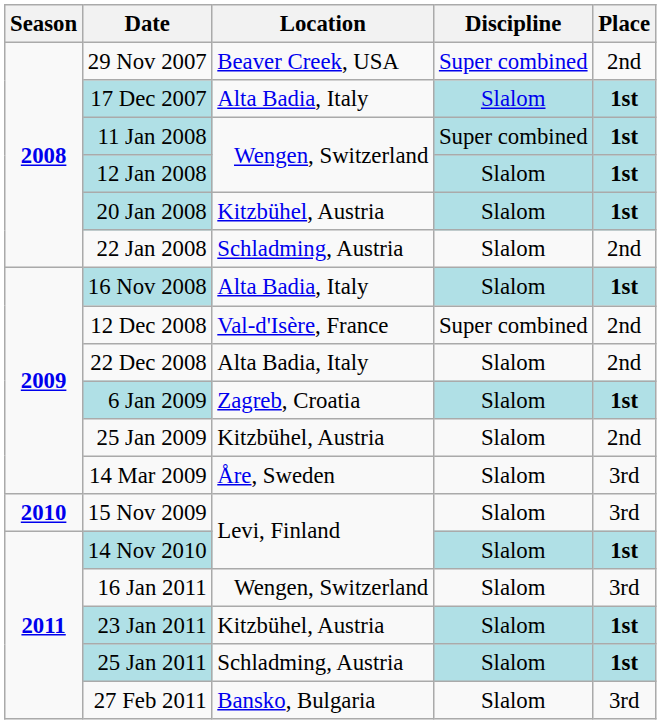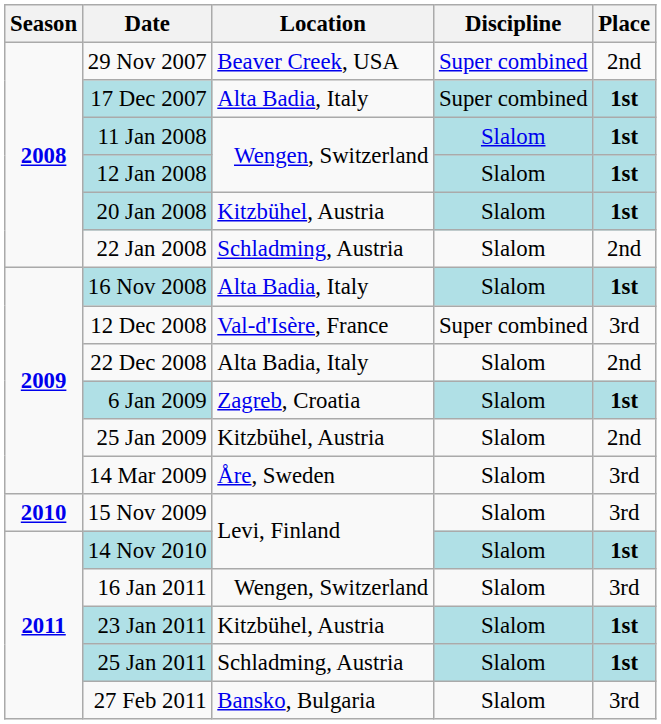17 Dec 2007 | Discipline: Slalom -> Super combined
11 Jan 2008 | Discipline: Super combined -> Slalom
12 Dec 2008 | Place: 2nd -> 3rd
